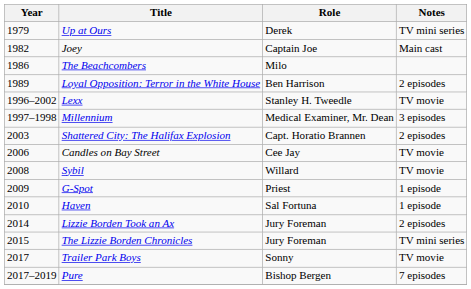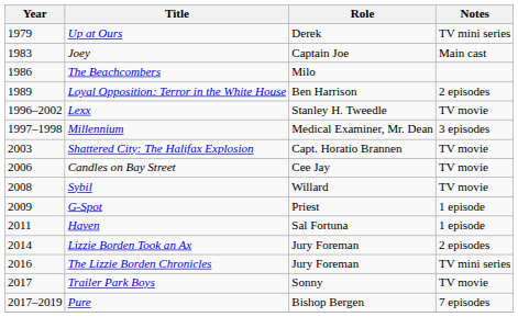Joey | Year: 1982 -> 1983
Shattered City: The Halifax Explosion | Notes: 2 episodes -> TV movie
Haven | Year: 2010 -> 2011
The Lizzie Borden Chronicles | Year: 2015 -> 2016
